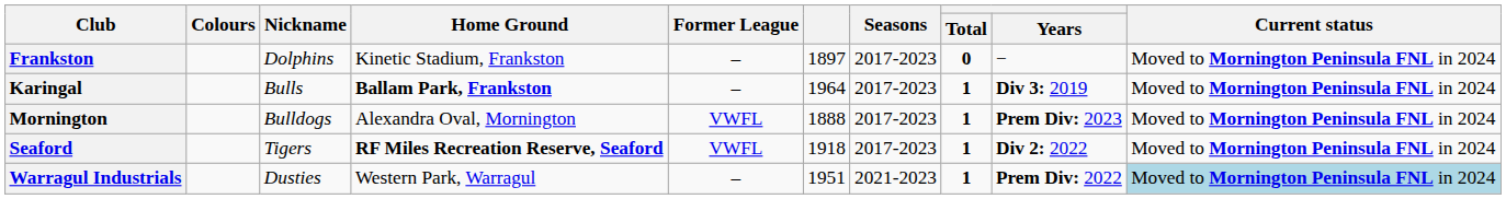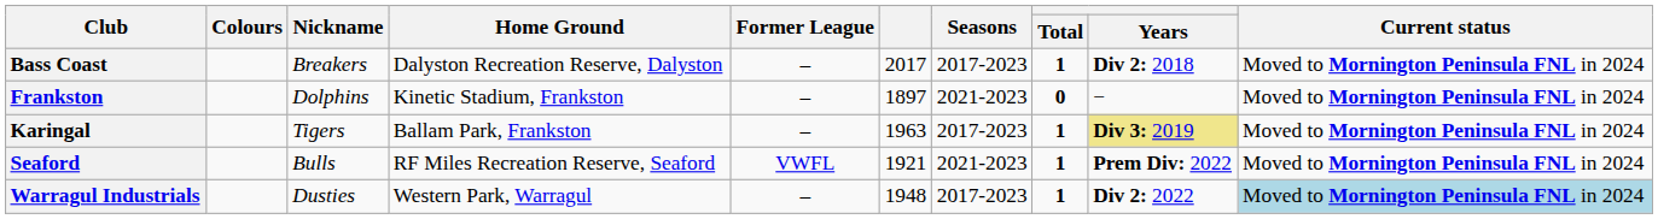+ row: Bass Coast | Breakers | Dalyston Recreation Reserve, Dalyston | – | 2017 | 2017-2023 | 1 | Div 2: 2018 | Moved to Mornington Peninsula FNL in 2024
Frankston | Seasons: 2017-2023 -> 2021-2023
Karingal | Nickname: Bulls -> Tigers
Karingal | Home Ground: bold -> normal
Karingal | column 6: 1964 -> 1963
Karingal | Years: no background -> khaki background
- row: Mornington | Bulldogs | Alexandra Oval, Mornington | VWFL | 1888 | 2017-2023 | 1 | Prem Div: 2023 | Moved to Mornington Peninsula FNL in 2024
Seaford | Nickname: Tigers -> Bulls
Seaford | Home Ground: bold -> normal
Seaford | column 6: 1918 -> 1921
Seaford | Seasons: 2017-2023 -> 2021-2023
Seaford | Years: Div 2: 2022 -> Prem Div: 2022
Warragul Industrials | column 6: 1951 -> 1948
Warragul Industrials | Seasons: 2021-2023 -> 2017-2023
Warragul Industrials | Years: Prem Div: 2022 -> Div 2: 2022
